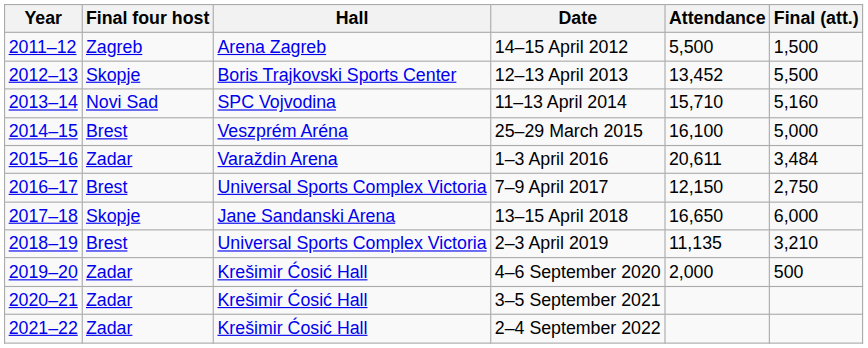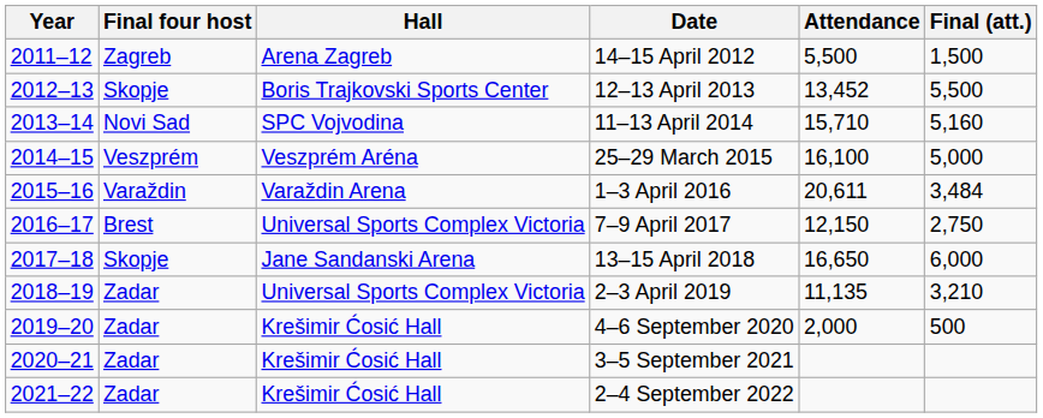25–29 March 2015 | Final four host: Brest -> Veszprém
1–3 April 2016 | Final four host: Zadar -> Varaždin
2–3 April 2019 | Final four host: Brest -> Zadar
